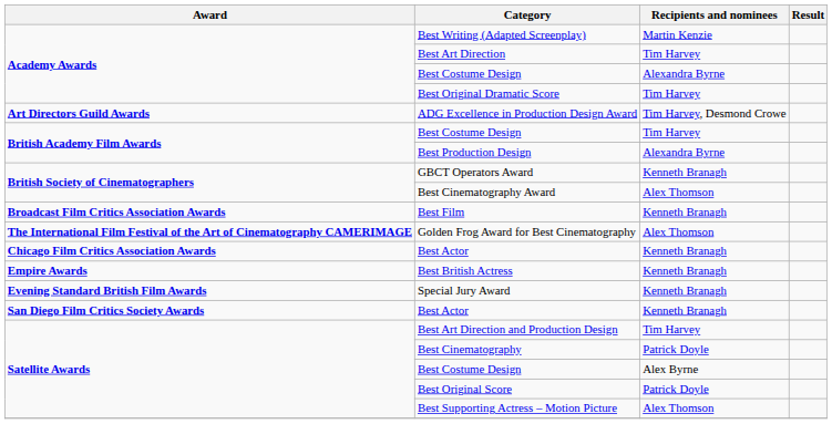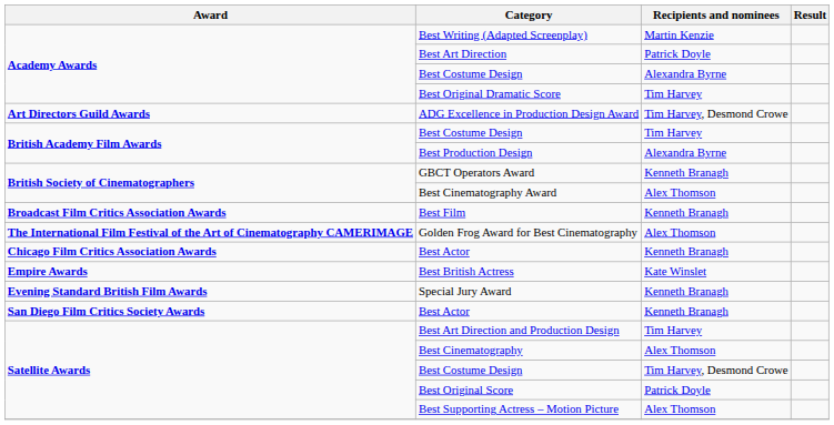Best Art Direction | Recipients and nominees: Tim Harvey -> Patrick Doyle
Best British Actress | Recipients and nominees: Kenneth Branagh -> Kate Winslet
Best Cinematography | Recipients and nominees: Patrick Doyle -> Alex Thomson
Satellite Awards / Best Costume Design | Recipients and nominees: Alex Byrne -> Tim Harvey, Desmond Crowe
